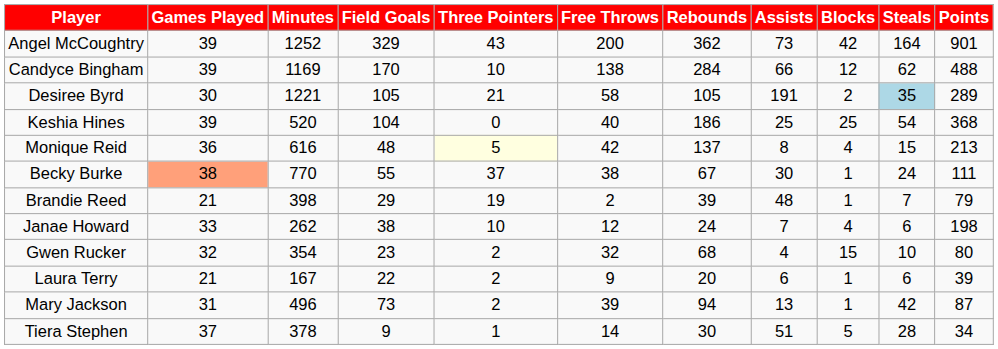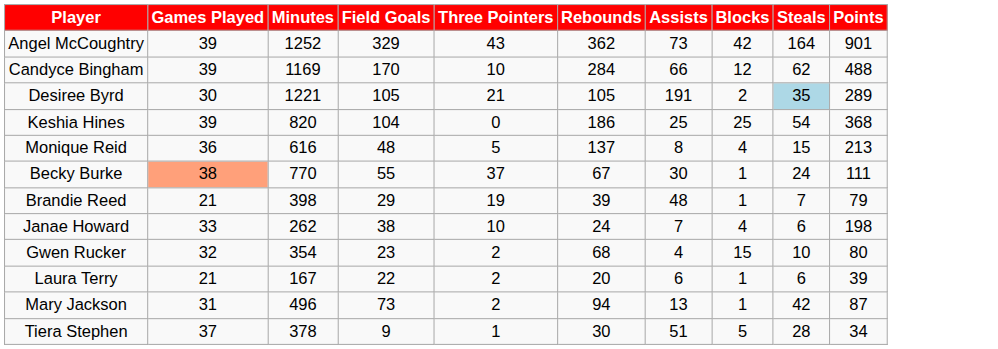- column: Free Throws | 200 | 138 | 58 | 40 | 42 | 38 | 2 | 12 | 32 | 9 | 39 | 14
Keshia Hines | Minutes: 520 -> 820
Monique Reid | Three Pointers: lightyellow background -> no background
